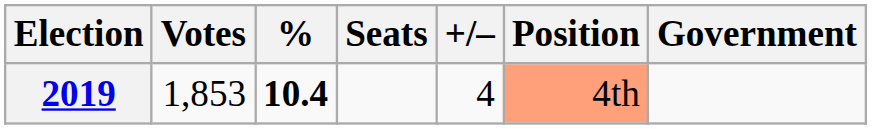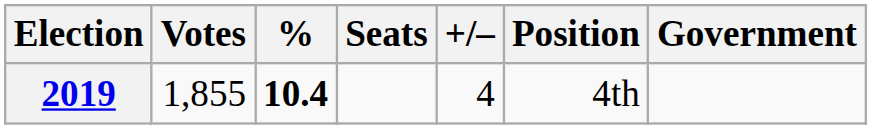2019 | Votes: 1,853 -> 1,855
2019 | Position: lightsalmon background -> no background
